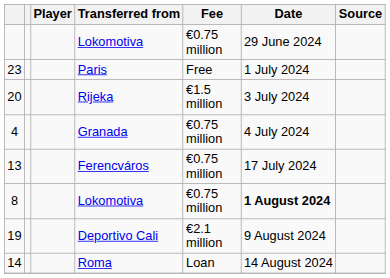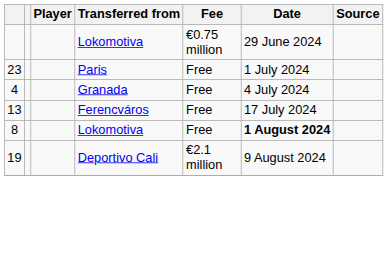- row: 20 | Rijeka | €1.5 million | 3 July 2024
4 | Fee: €0.75 million -> Free
13 | Fee: €0.75 million -> Free
8 | Fee: €0.75 million -> Free
- row: 14 | Roma | Loan | 14 August 2024
